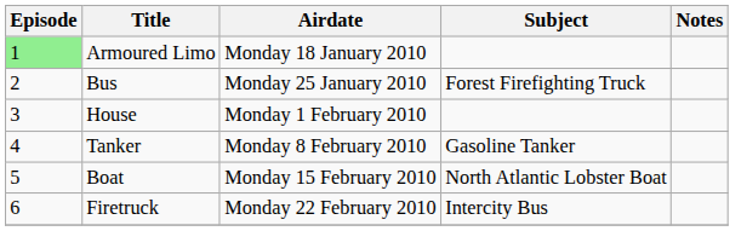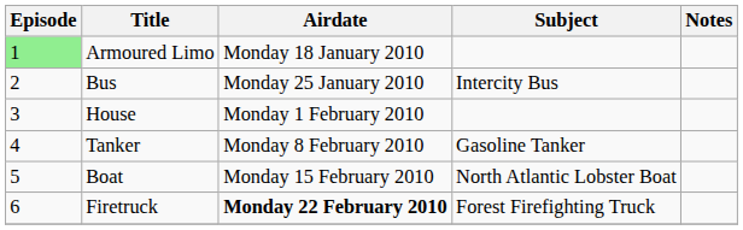Bus | Subject: Forest Firefighting Truck -> Intercity Bus
Firetruck | Airdate: normal -> bold
Firetruck | Subject: Intercity Bus -> Forest Firefighting Truck
